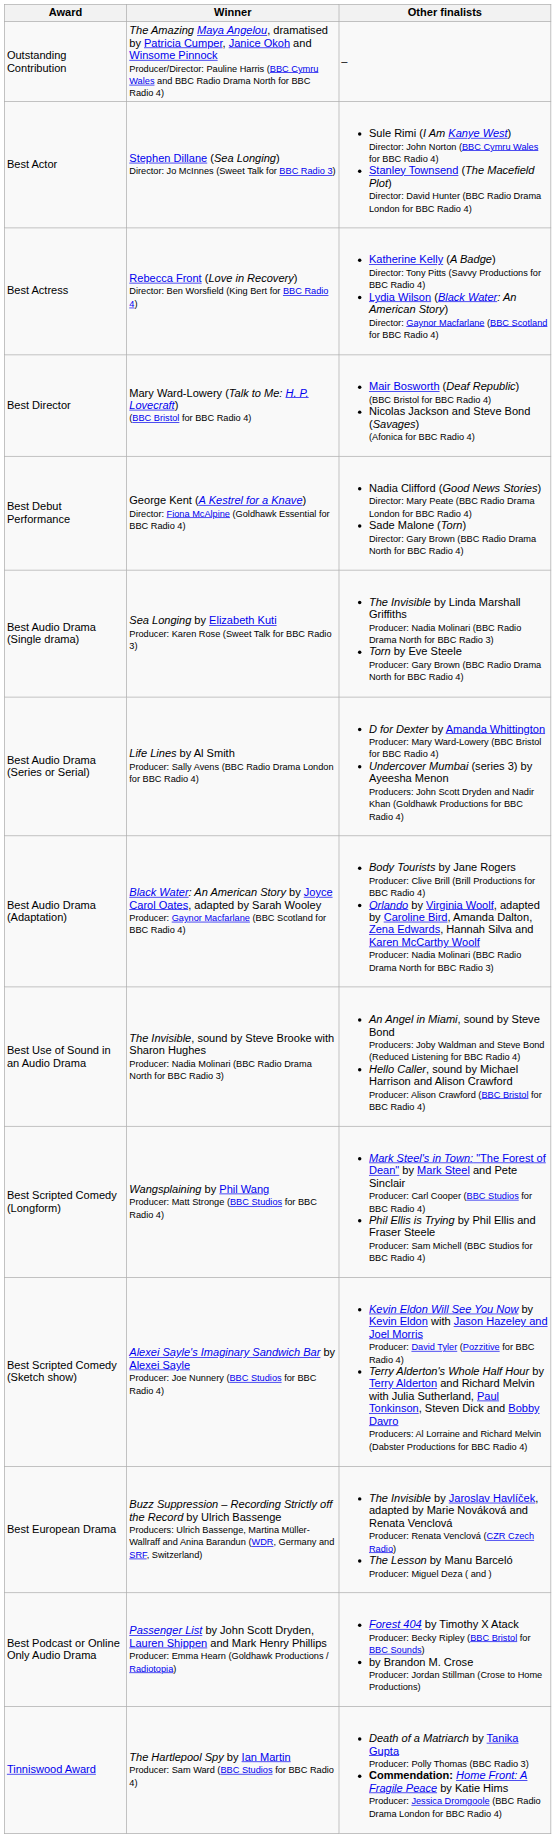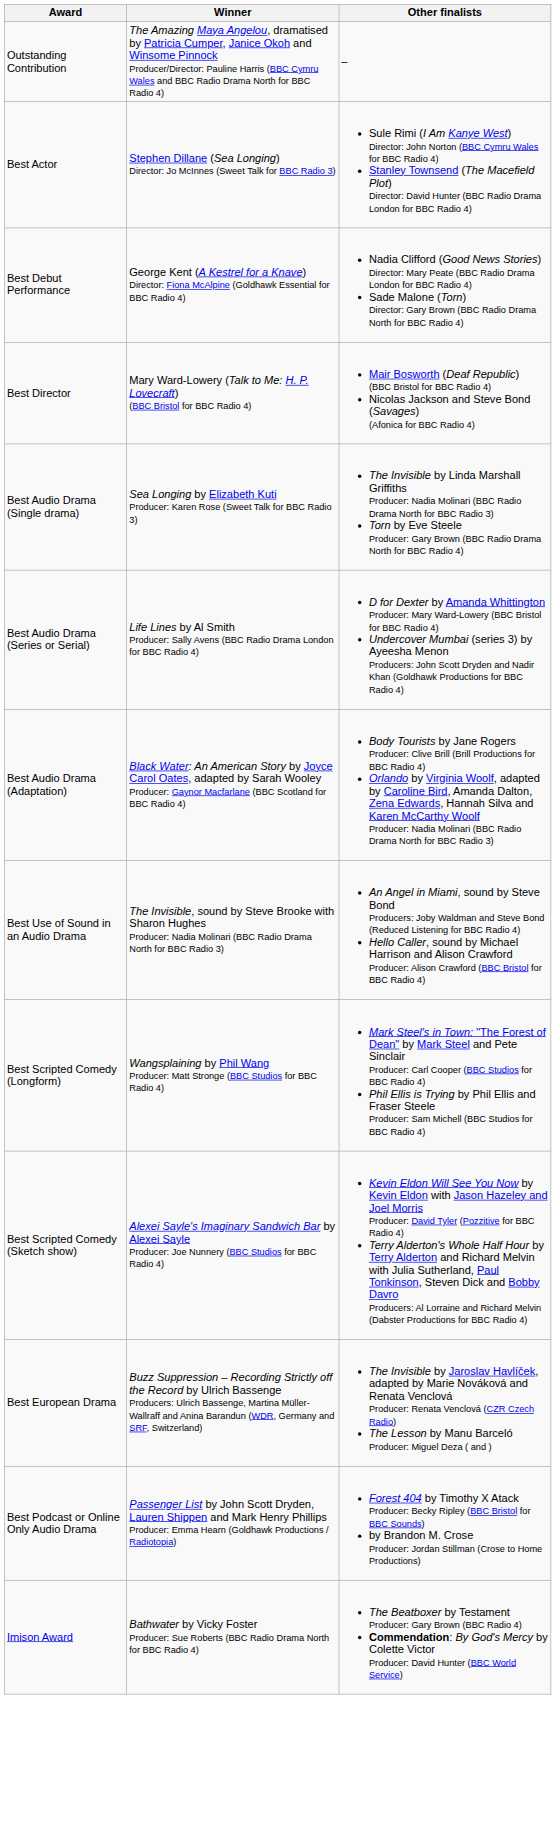- row: Best Actress | Rebecca Front (Love in Recovery) Director: Ben Worsfield (King Bert for BBC Radio 4) | Katherine Kelly (A Badge) Director: Tony Pitts (Savvy Productions for BBC Radio 4) Lydia Wilson (Black Water: An American Story) Director: Gaynor Macfarlane (BBC Scotland for BBC Radio 4)
rows swapped: Best Debut Performance <-> Best Director
+ row: Imison Award | Bathwater by Vicky Foster Producer: Sue Roberts (BBC Radio Drama North for BBC Radio 4) | The Beatboxer by Testament Producer: Gary Brown (BBC Radio 4) Commendation: By God's Mercy by Colette Victor Producer: David Hunter (BBC World Service)
- row: Tinniswood Award | The Hartlepool Spy by Ian Martin Producer: Sam Ward (BBC Studios for BBC Radio 4) | Death of a Matriarch by Tanika Gupta Producer: Polly Thomas (BBC Radio 3) Commendation: Home Front: A Fragile Peace by Katie Hims Producer: Jessica Dromgoole (BBC Radio Drama London for BBC Radio 4)
